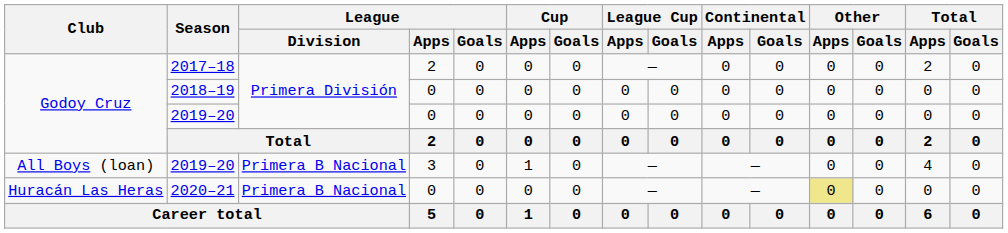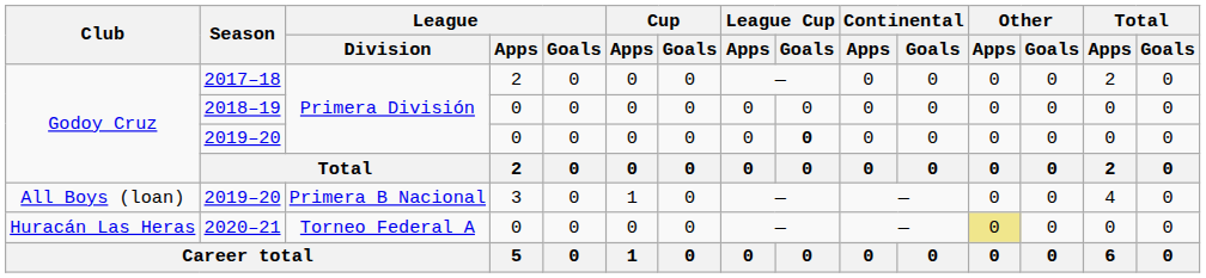Godoy Cruz / 2019–20 | League Cup / Goals: normal -> bold
2020–21 | League / Division: Primera B Nacional -> Torneo Federal A
